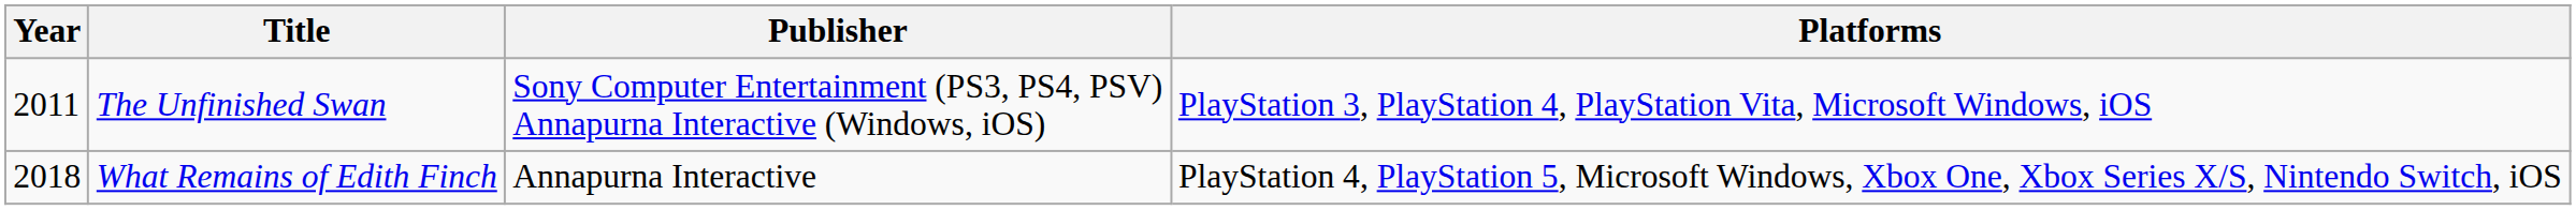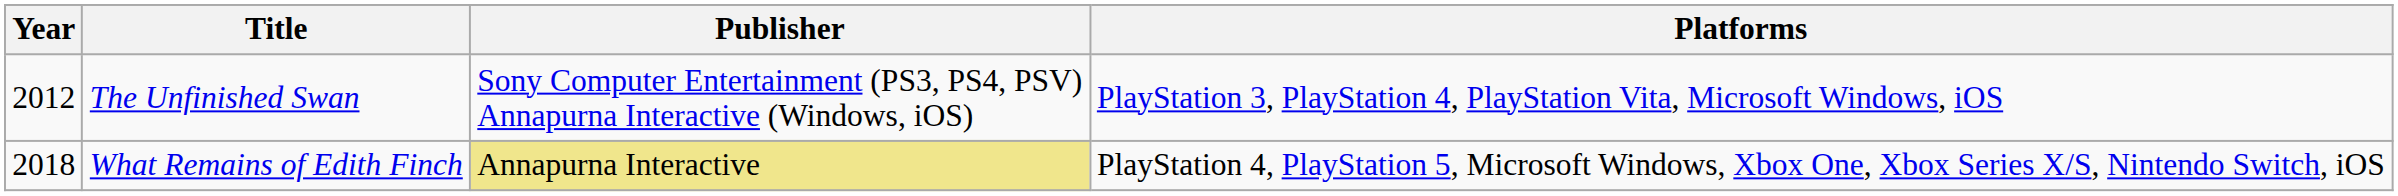The Unfinished Swan | Year: 2011 -> 2012
What Remains of Edith Finch | Publisher: no background -> khaki background
